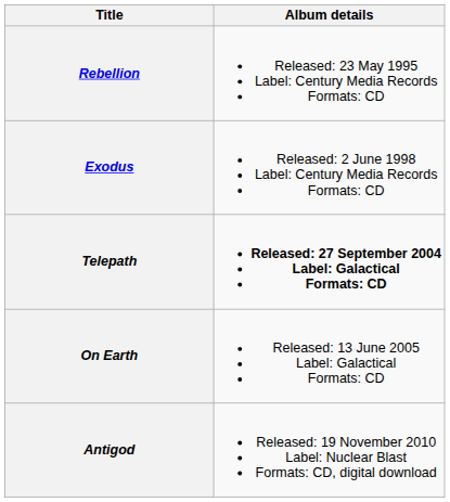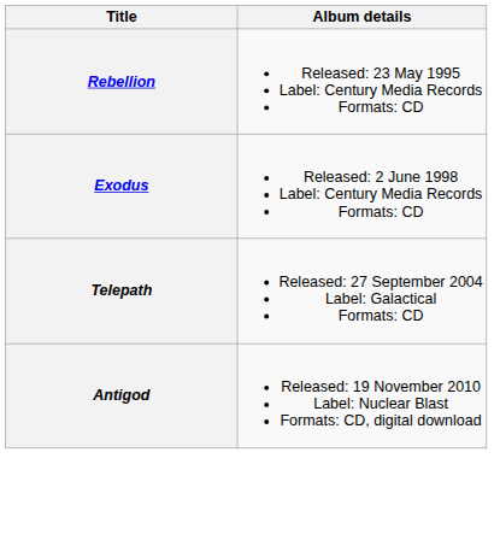Telepath | Album details: bold -> normal
- row: On Earth | Released: 13 June 2005 Label: Galactical Formats: CD
